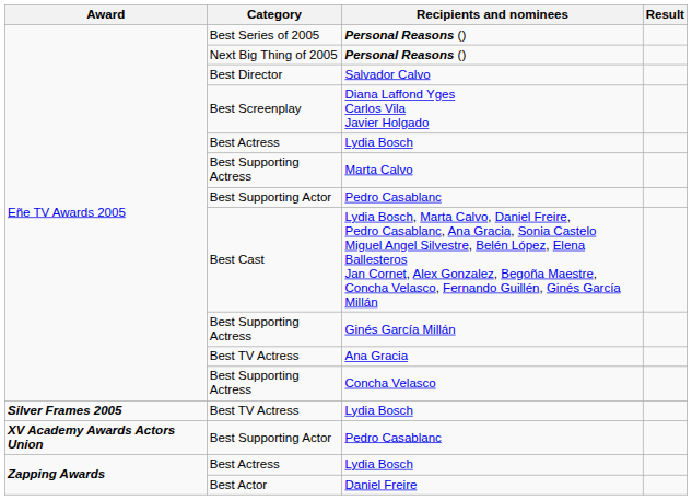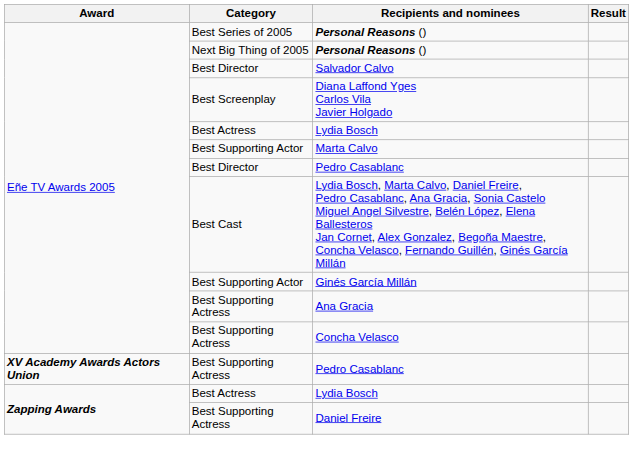Marta Calvo | Category: Best Supporting Actress -> Best Supporting Actor
Eñe TV Awards 2005 / Pedro Casablanc | Category: Best Supporting Actor -> Best Director
Ginés García Millán | Category: Best Supporting Actress -> Best Supporting Actor
Ana Gracia | Category: Best TV Actress -> Best Supporting Actress
- row: Silver Frames 2005 | Best TV Actress | Lydia Bosch
XV Academy Awards Actors Union / Pedro Casablanc | Category: Best Supporting Actor -> Best Supporting Actress
Daniel Freire | Category: Best Actor -> Best Supporting Actress
